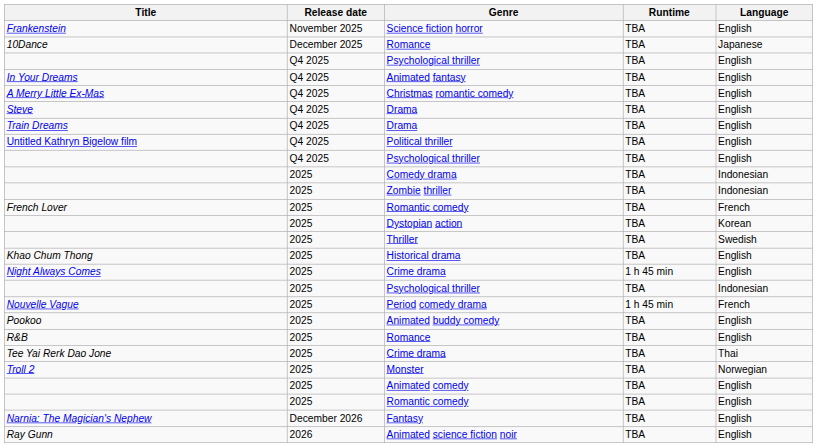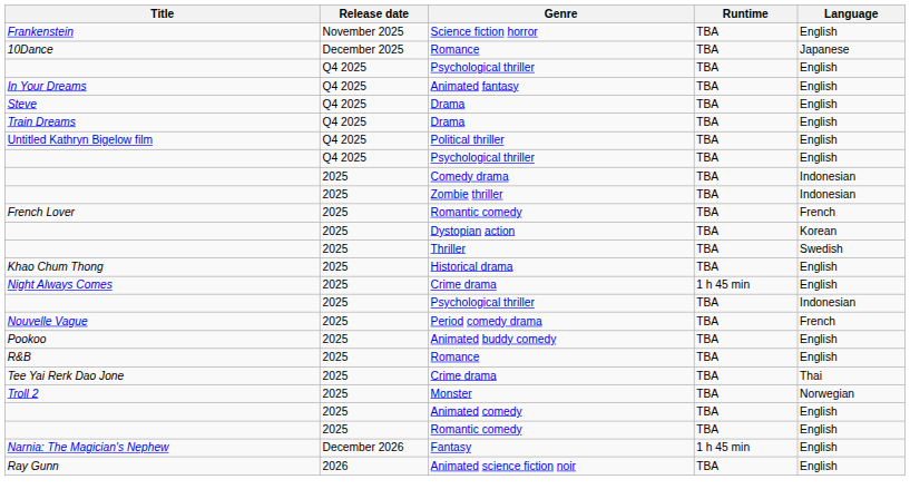- row: A Merry Little Ex-Mas | Q4 2025 | Christmas romantic comedy | TBA | English
Period comedy drama | Runtime: 1 h 45 min -> TBA
Fantasy | Runtime: TBA -> 1 h 45 min
